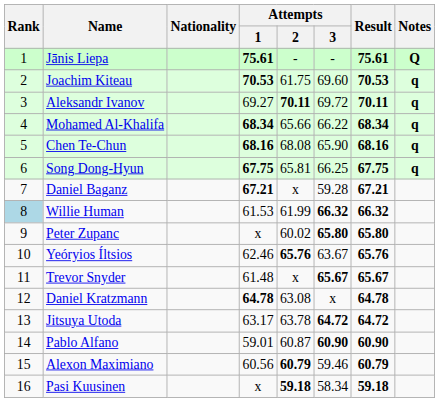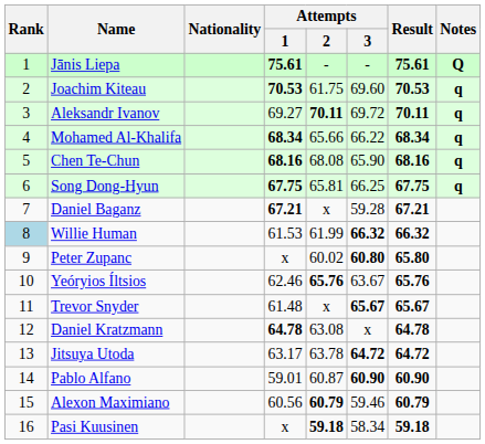Peter Zupanc | Attempts / 3: 65.80 -> 60.80
